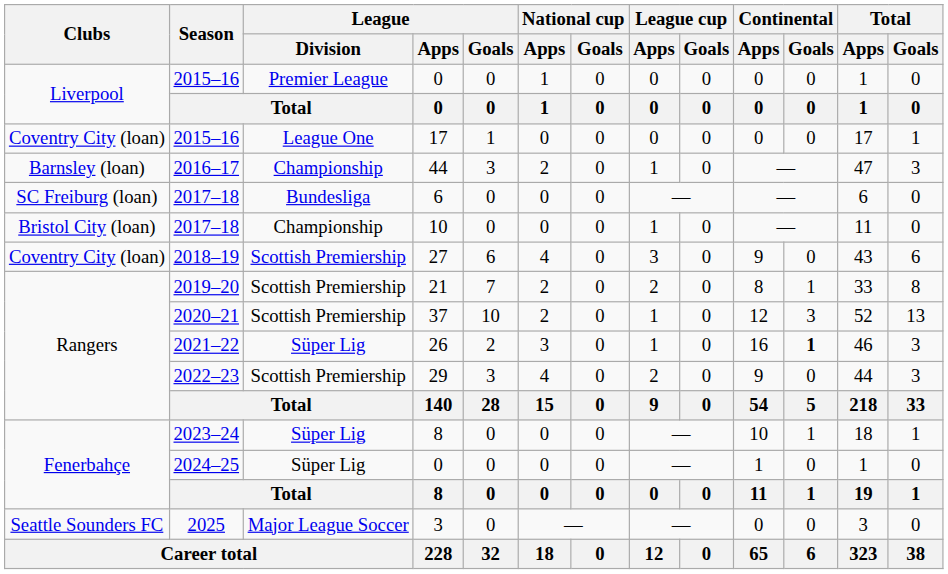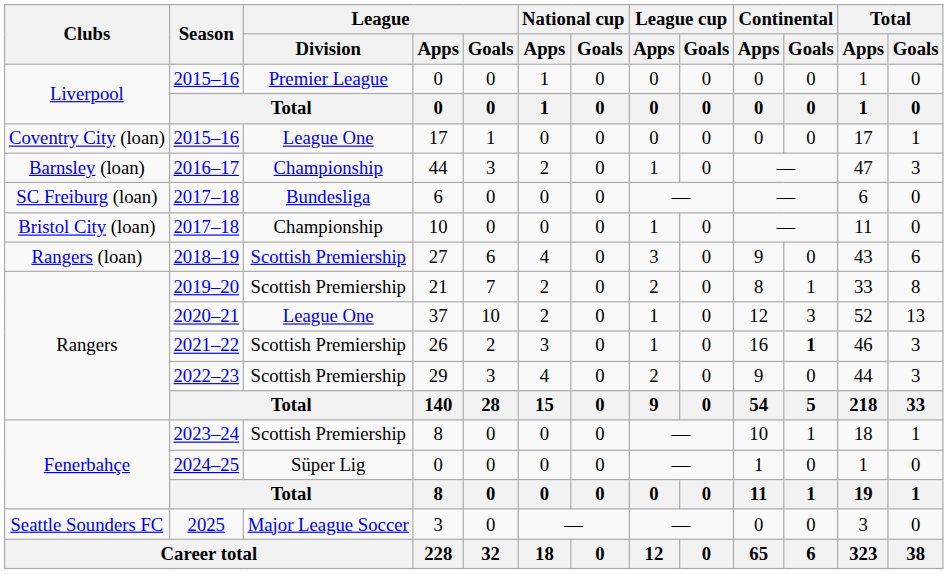27 | Clubs: Coventry City (loan) -> Rangers (loan)
37 | League / Division: Scottish Premiership -> League One
26 | League / Division: Süper Lig -> Scottish Premiership
2023–24 / 8 | League / Division: Süper Lig -> Scottish Premiership
